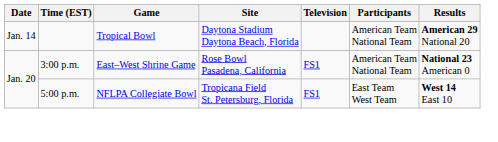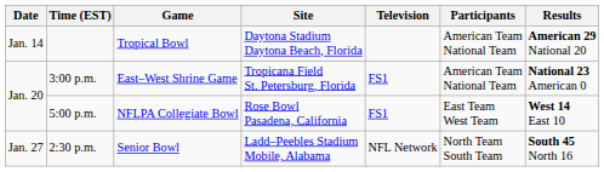3:00 p.m. | Site: Rose Bowl Pasadena, California -> Tropicana Field St. Petersburg, Florida
5:00 p.m. | Site: Tropicana Field St. Petersburg, Florida -> Rose Bowl Pasadena, California
+ row: Jan. 27 | 2:30 p.m. | Senior Bowl | Ladd–Peebles Stadium Mobile, Alabama | NFL Network | North Team South Team | South 45 North 16
